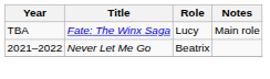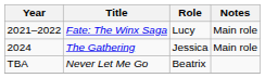Fate: The Winx Saga | Year: TBA -> 2021–2022
+ row: 2024 | The Gathering | Jessica | Main role
Never Let Me Go | Year: 2021–2022 -> TBA
